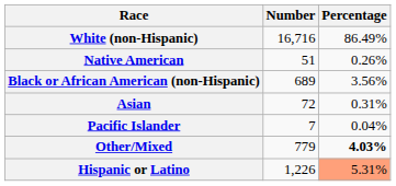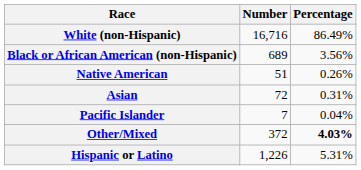rows swapped: Black or African American (non-Hispanic) <-> Native American
Other/Mixed | Number: 779 -> 372
Hispanic or Latino | Percentage: lightsalmon background -> no background
